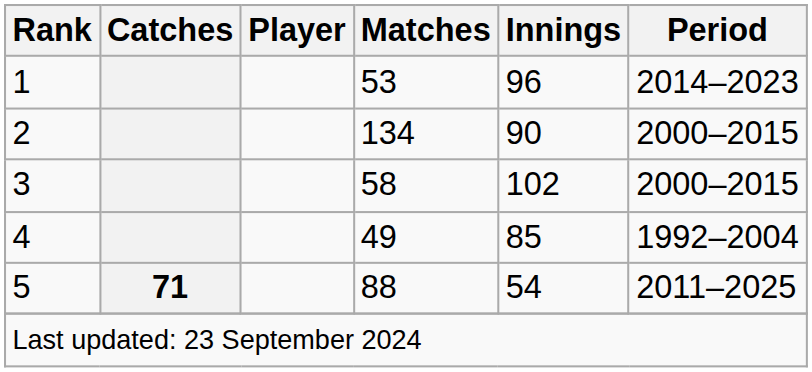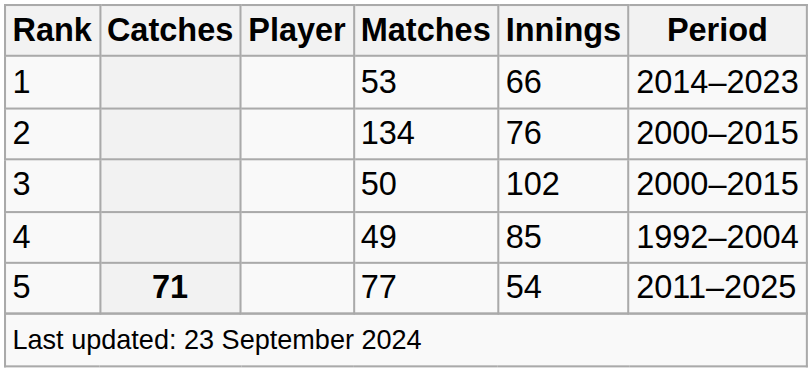1 | Innings: 96 -> 66
2 | Innings: 90 -> 76
3 | Matches: 58 -> 50
5 | Matches: 88 -> 77
